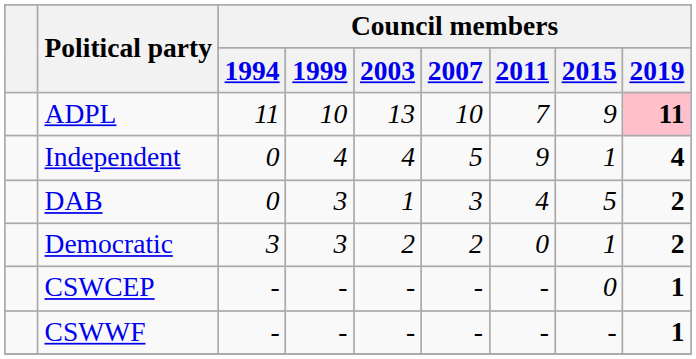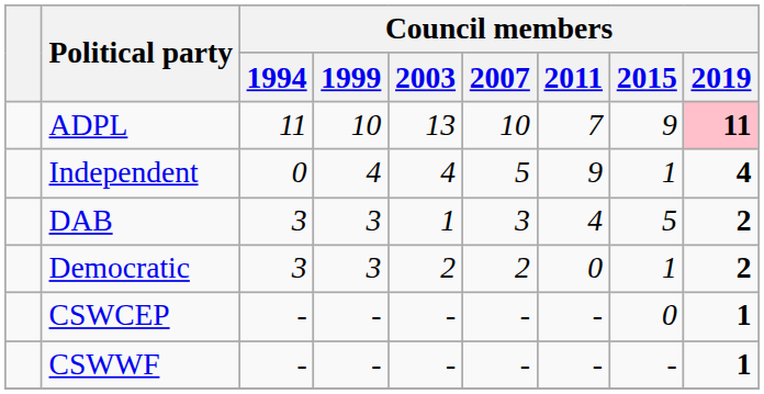DAB | Council members / 1994: 0 -> 3
